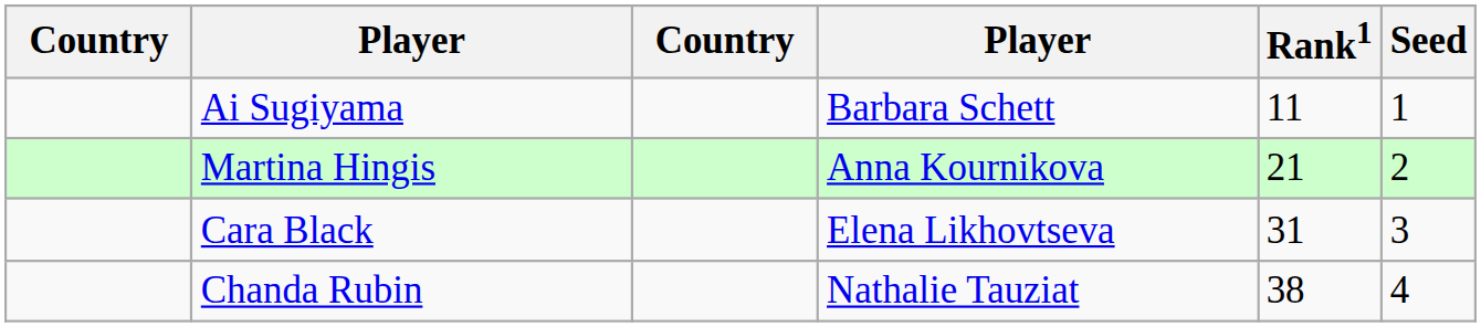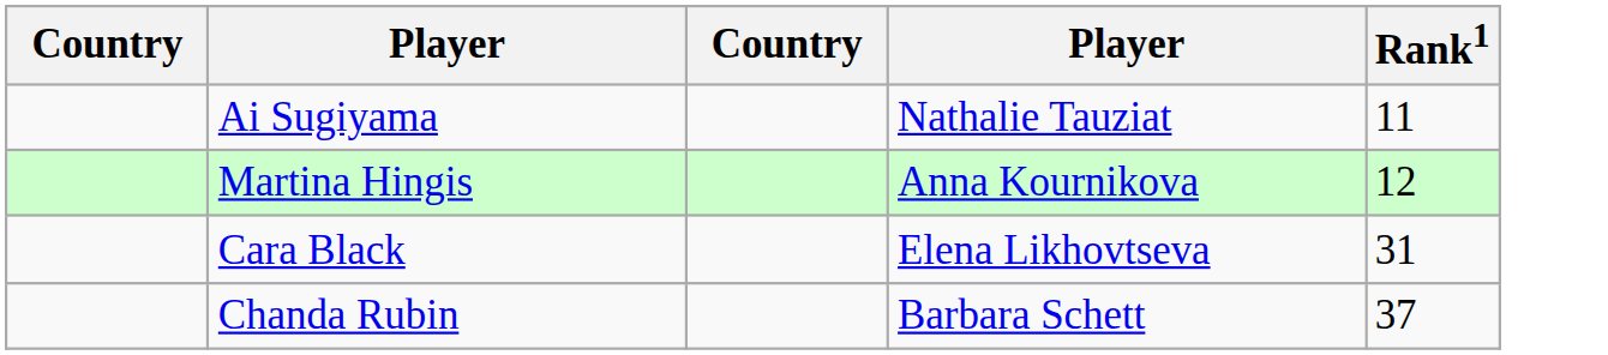- column: Seed | 1 | 2 | 3 | 4
Ai Sugiyama | column 4: Barbara Schett -> Nathalie Tauziat
Martina Hingis | Rank1: 21 -> 12
Chanda Rubin | column 4: Nathalie Tauziat -> Barbara Schett
Chanda Rubin | Rank1: 38 -> 37
